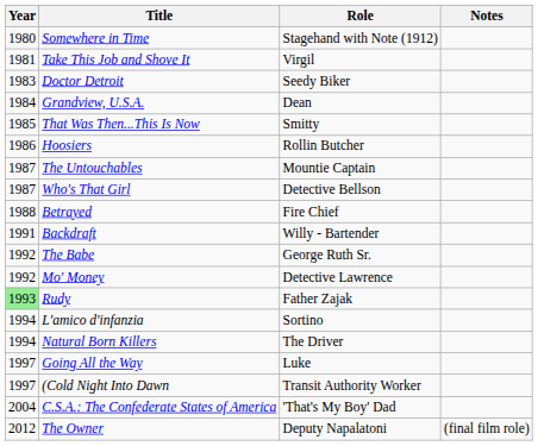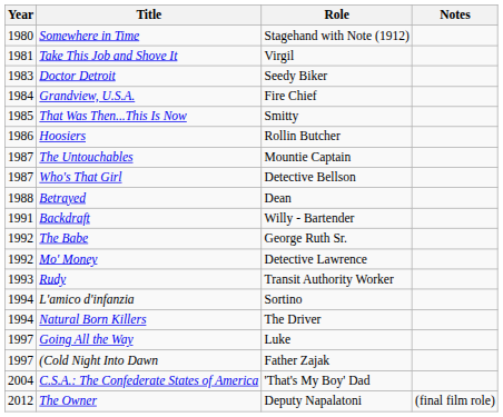Grandview, U.S.A. | Role: Dean -> Fire Chief
Betrayed | Role: Fire Chief -> Dean
Rudy | Year: lightgreen background -> no background
Rudy | Role: Father Zajak -> Transit Authority Worker
(Cold Night Into Dawn | Role: Transit Authority Worker -> Father Zajak
